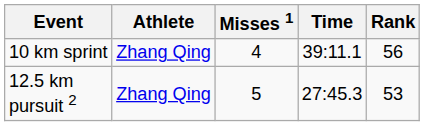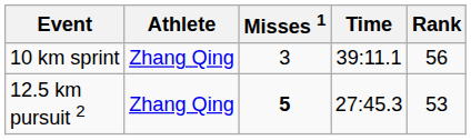10 km sprint | Misses 1: 4 -> 3
12.5 km pursuit 2 | Misses 1: normal -> bold
